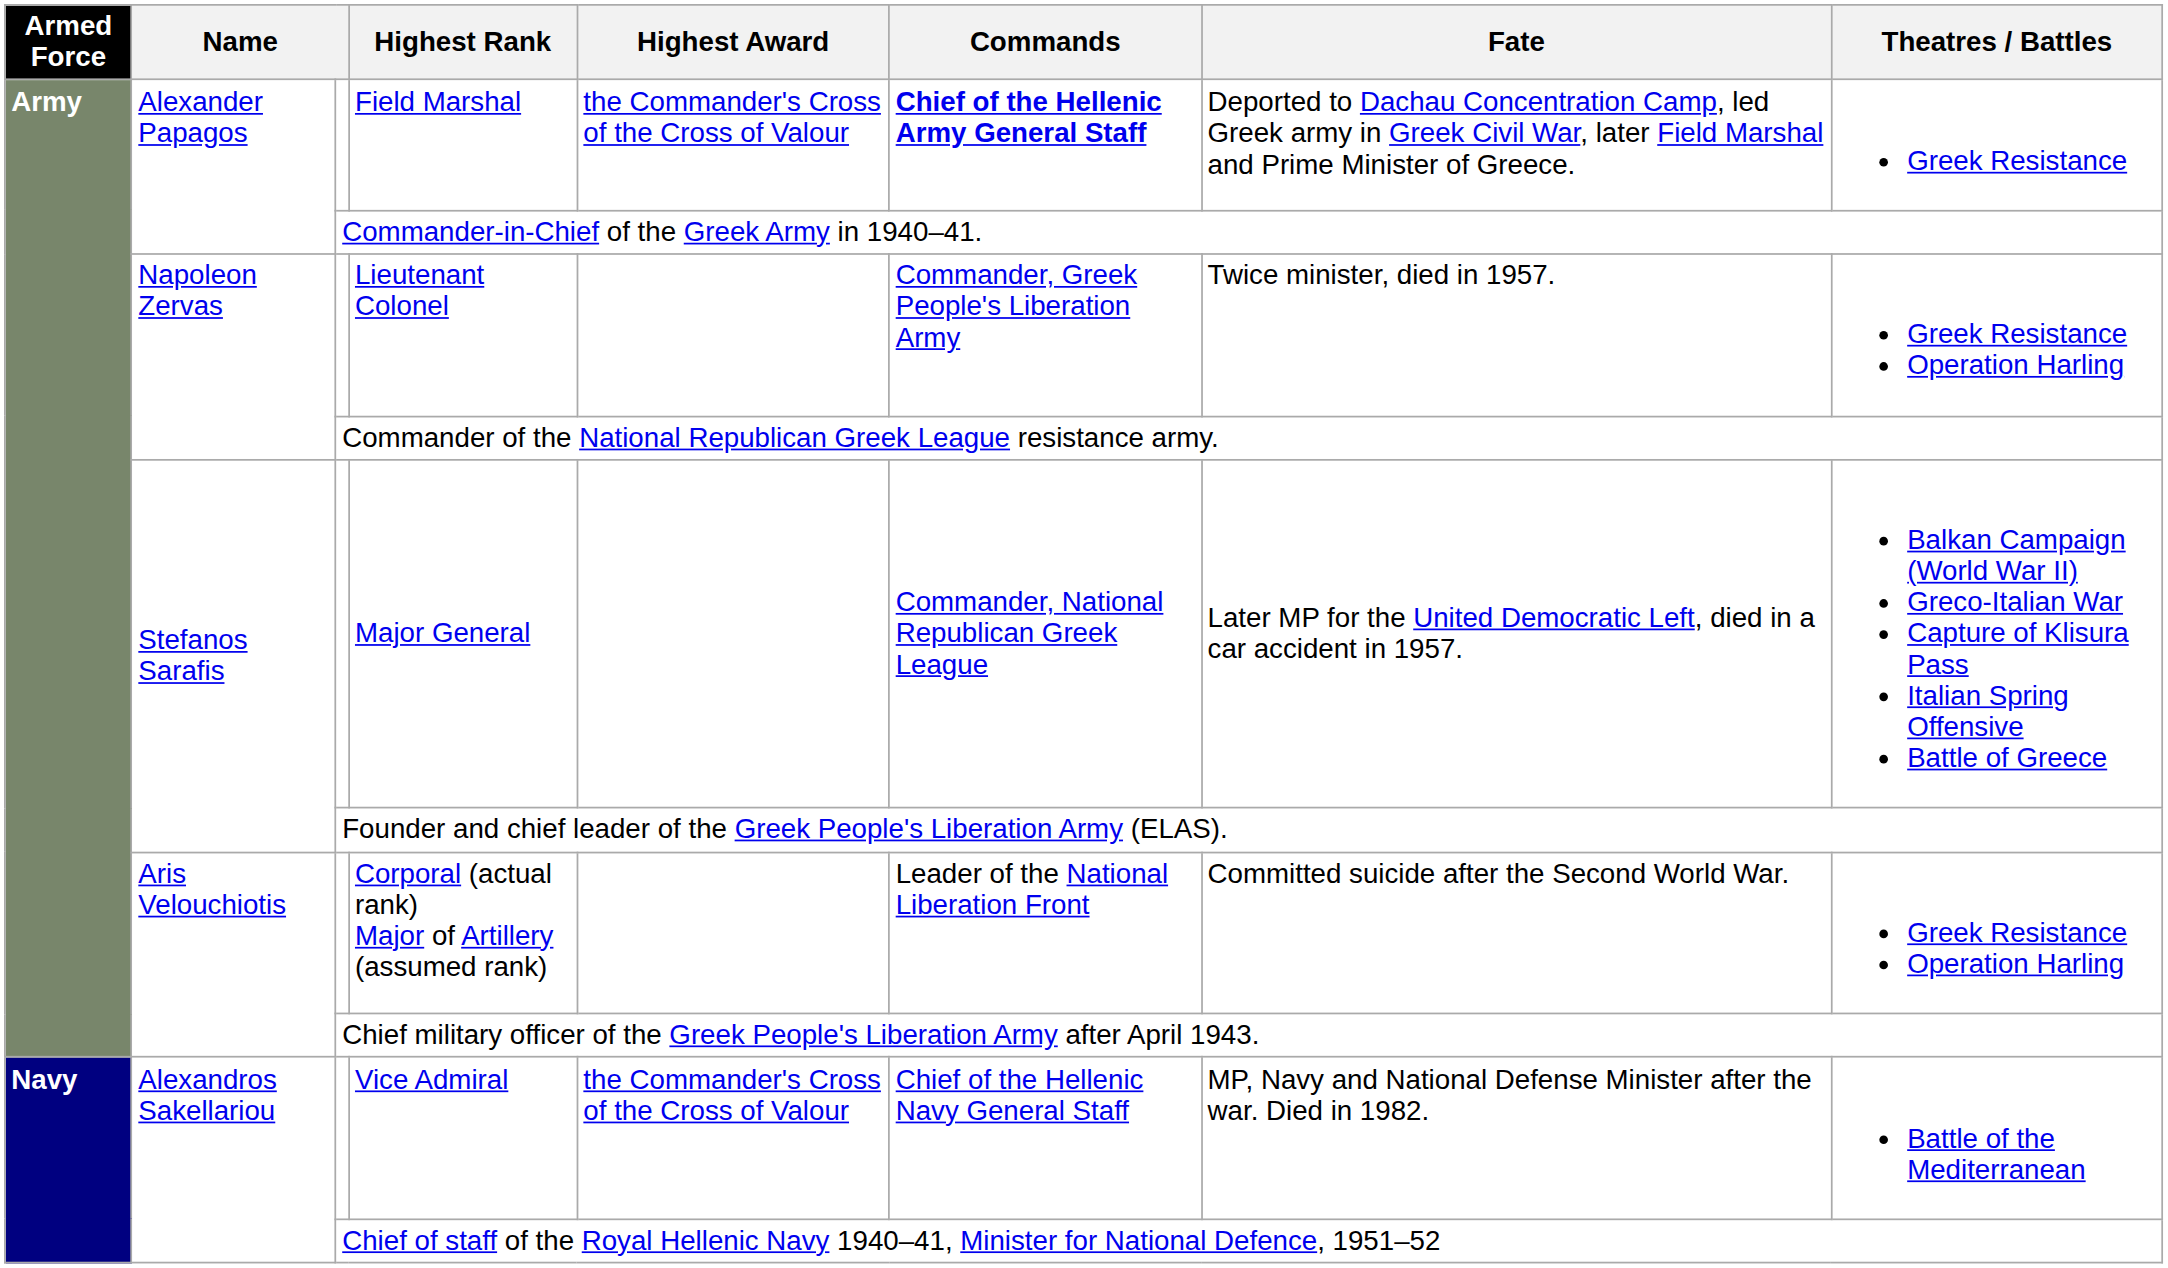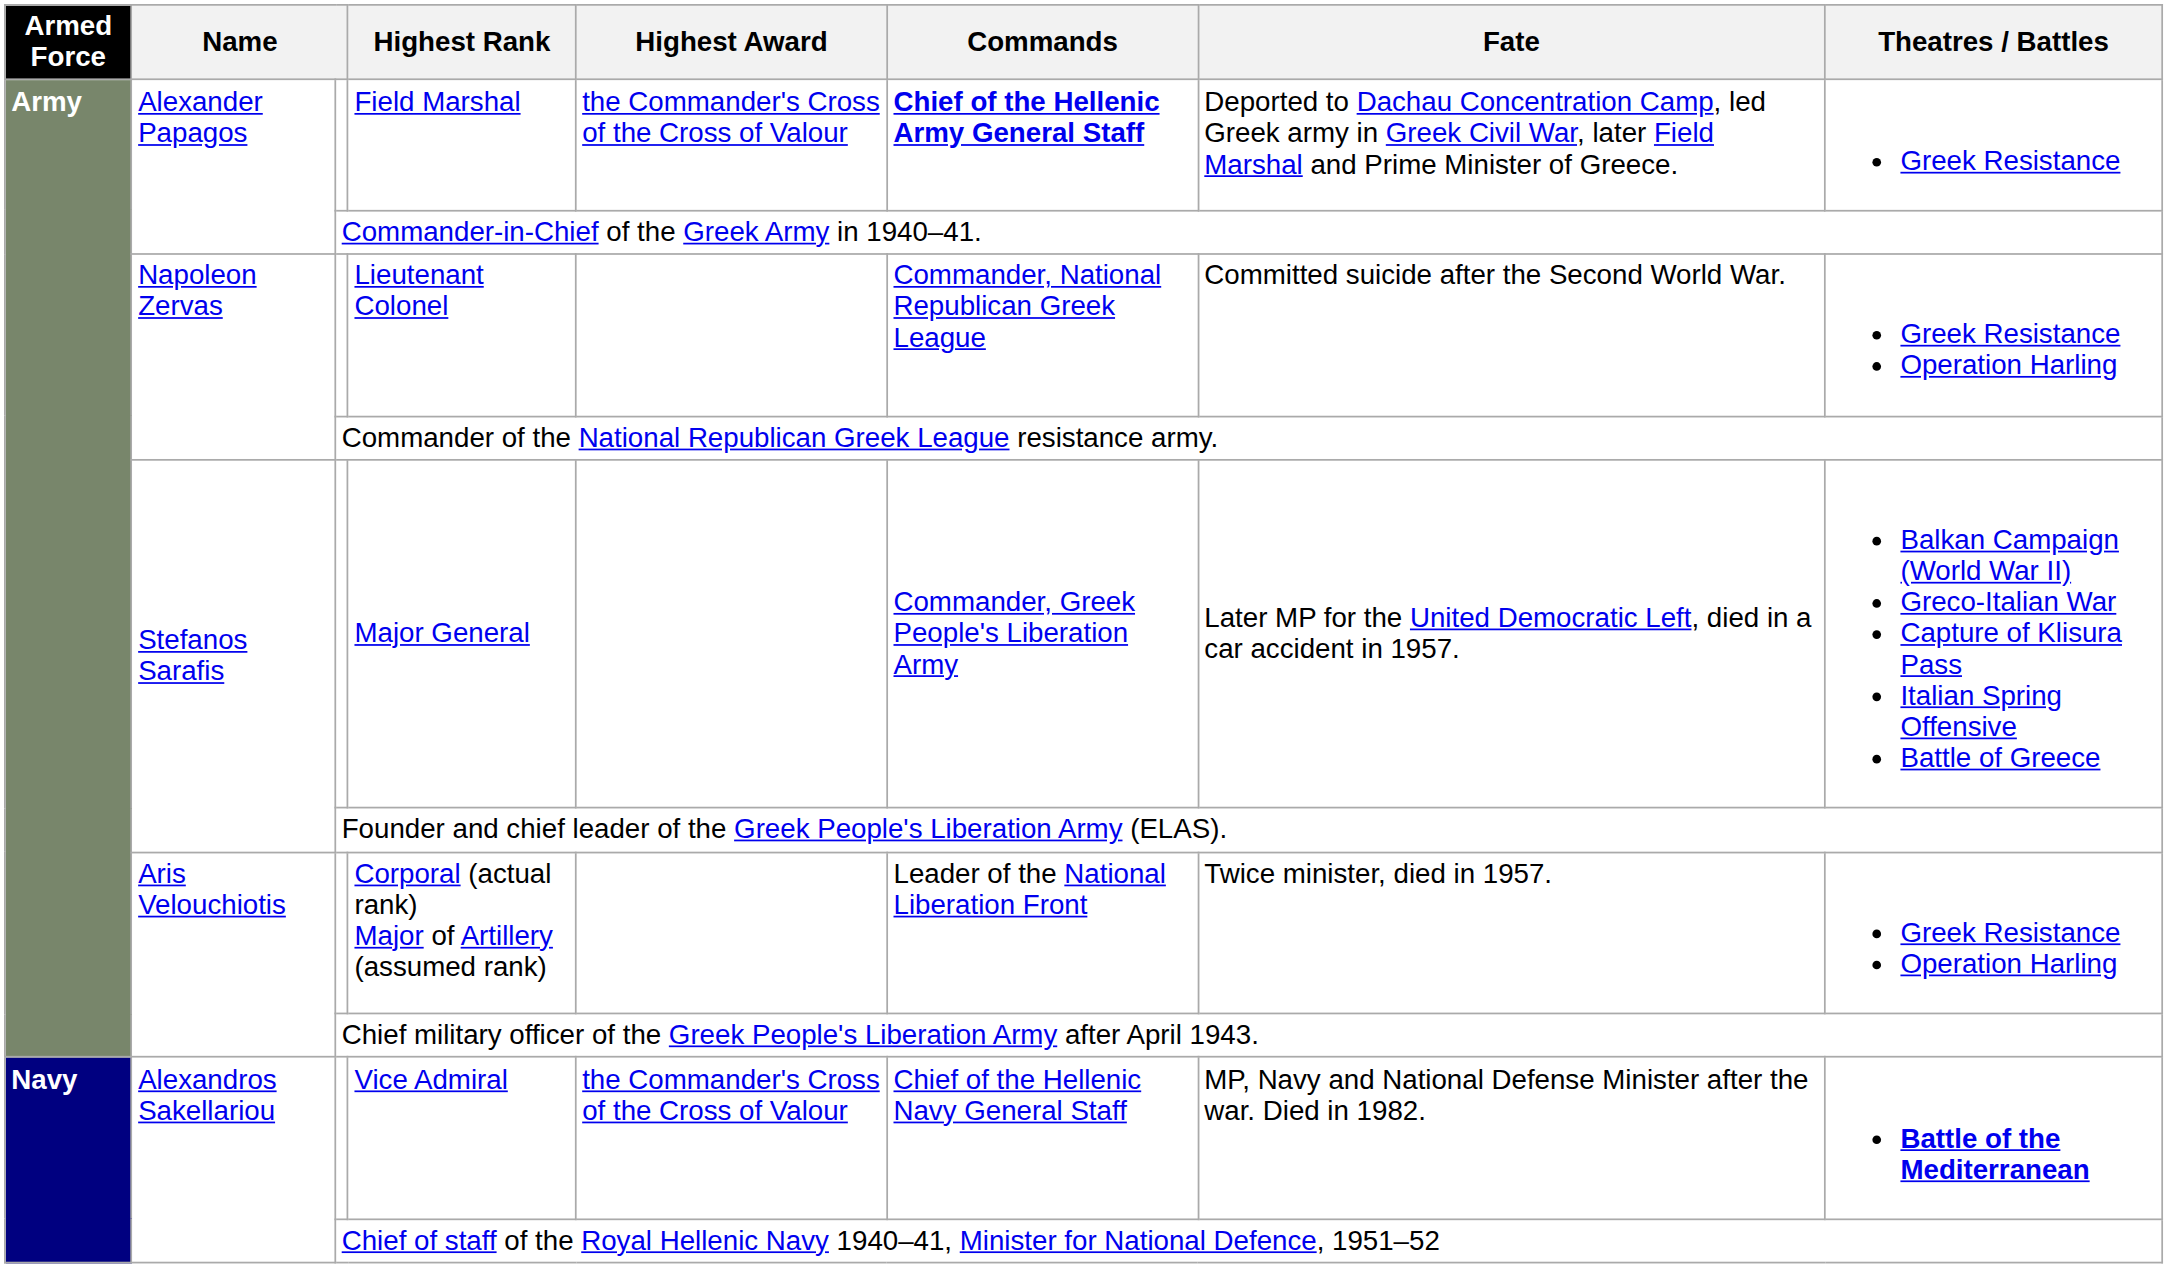Lieutenant Colonel | Commands: Commander, Greek People's Liberation Army -> Commander, National Republican Greek League
Lieutenant Colonel | Fate: Twice minister, died in 1957. -> Committed suicide after the Second World War.
Major General | Commands: Commander, National Republican Greek League -> Commander, Greek People's Liberation Army
Corporal (actual rank) Major of Artillery (assumed rank) | Fate: Committed suicide after the Second World War. -> Twice minister, died in 1957.
Vice Admiral | Theatres / Battles: normal -> bold
